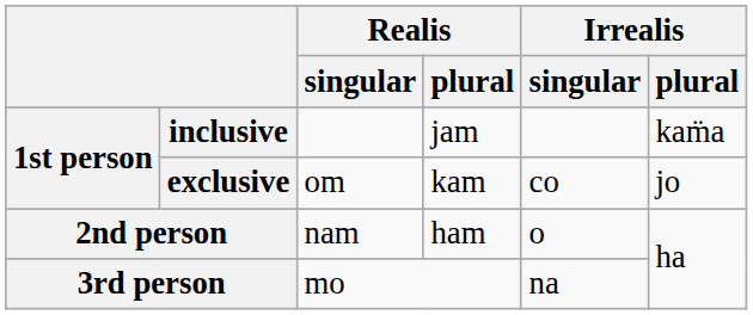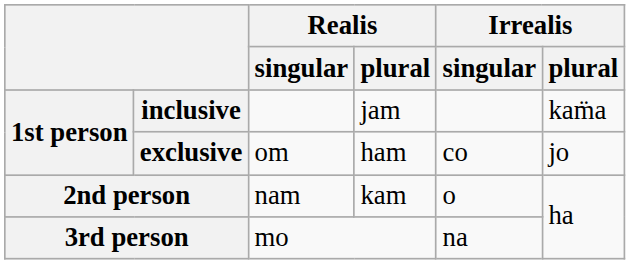exclusive | Realis / plural: kam -> ham
2nd person | Realis / plural: ham -> kam
